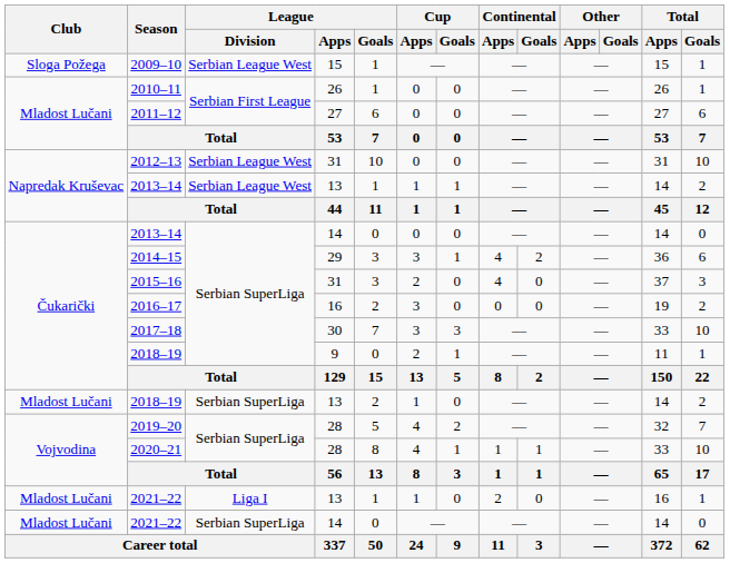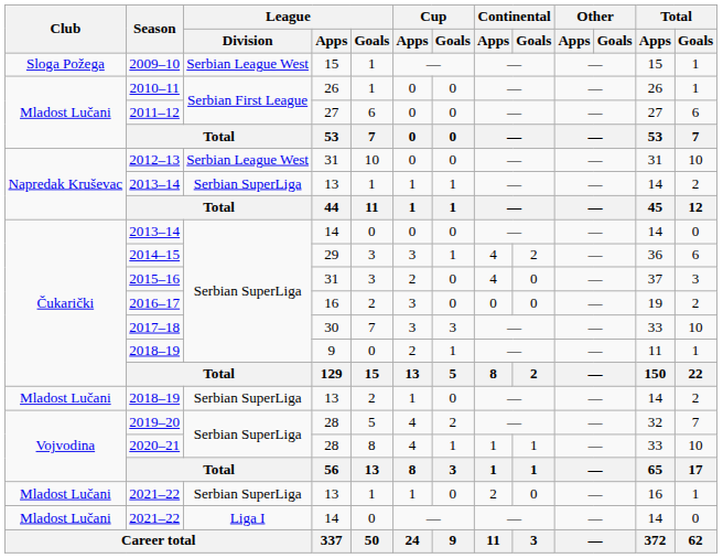2013–14 / 13 | League / Division: Serbian League West -> Serbian SuperLiga
2021–22 / 13 | League / Division: Liga I -> Serbian SuperLiga
2021–22 / 14 | League / Division: Serbian SuperLiga -> Liga I
